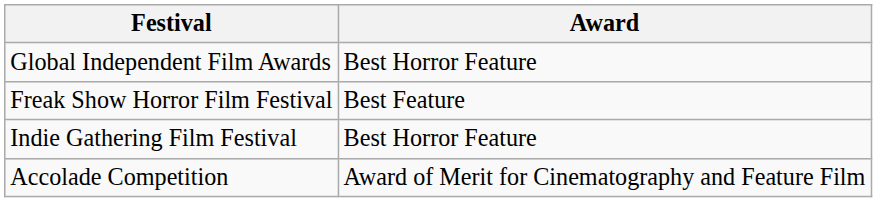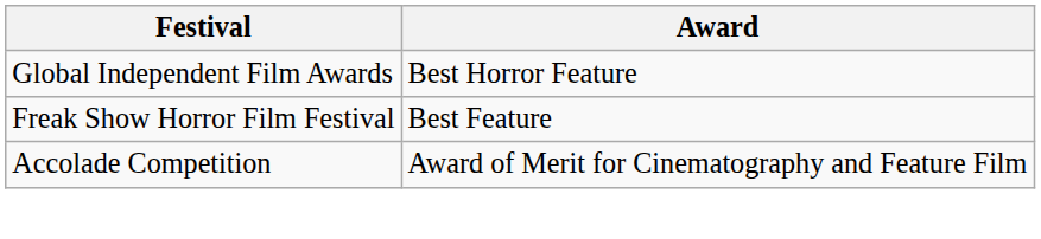- row: Indie Gathering Film Festival | Best Horror Feature
